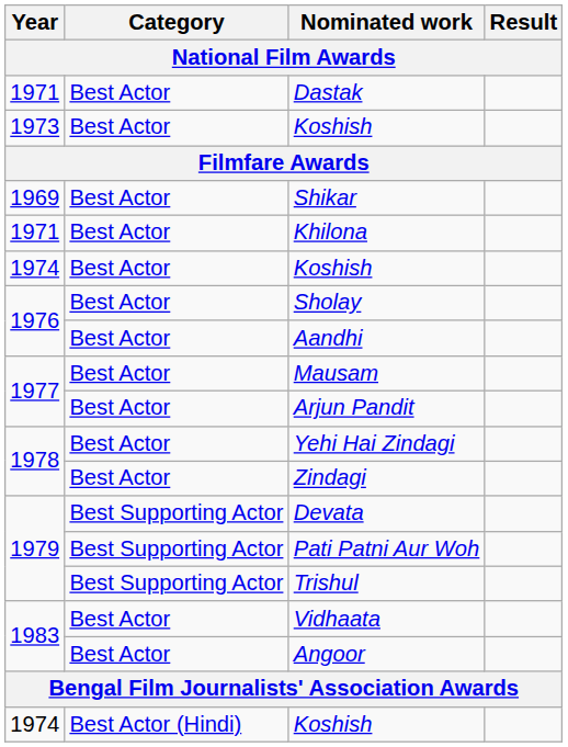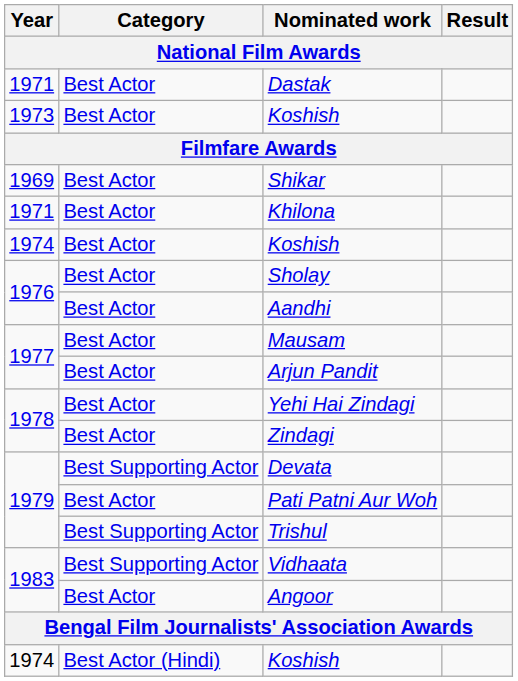Pati Patni Aur Woh | Category: Best Supporting Actor -> Best Actor
Vidhaata | Category: Best Actor -> Best Supporting Actor
